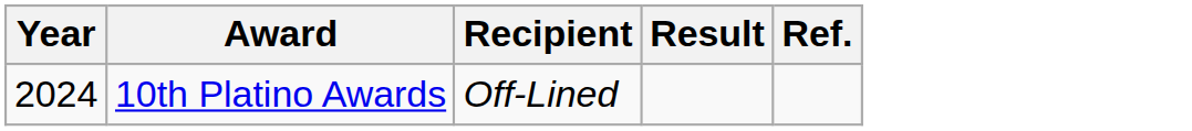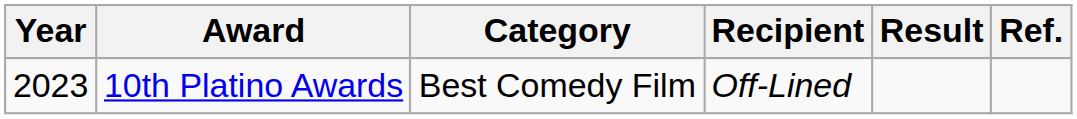+ column: Category | Best Comedy Film
10th Platino Awards | Year: 2024 -> 2023
